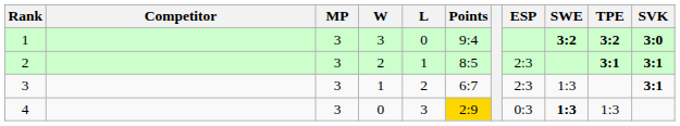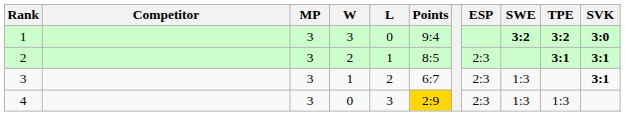4 | ESP: 0:3 -> 2:3
4 | SWE: bold -> normal
